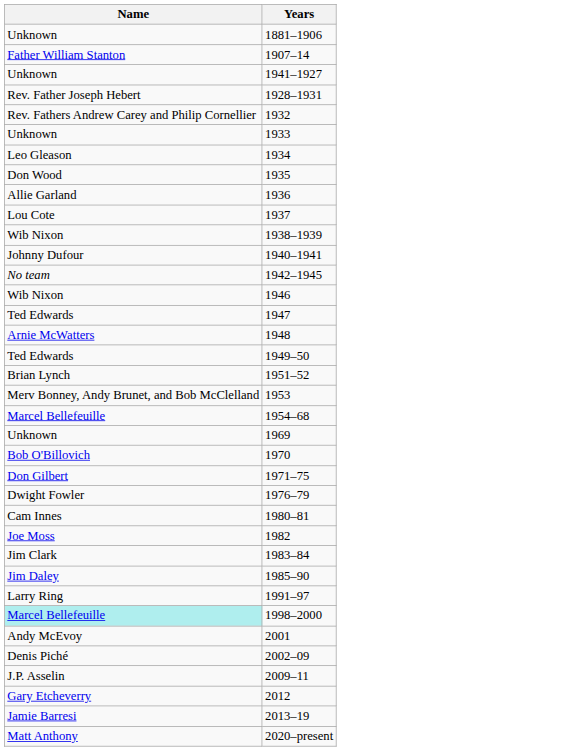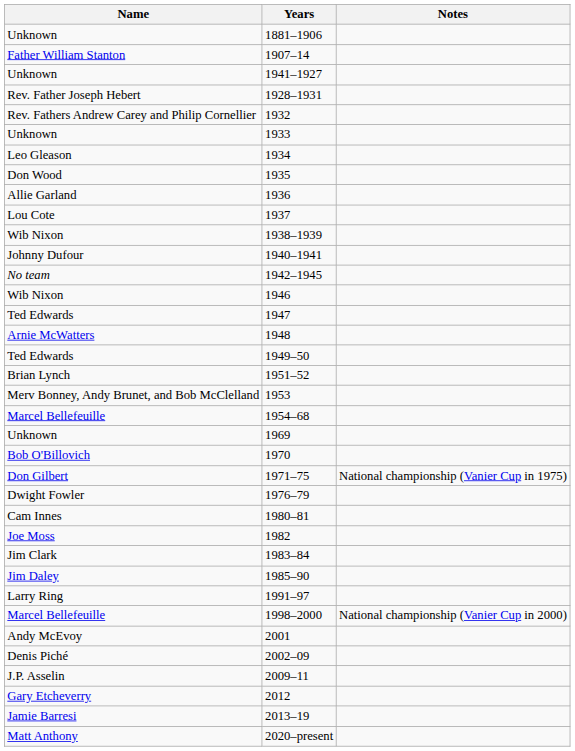+ column: Notes | National championship (Vanier Cup in 1975) | National championship (Vanier Cup in 2000)
1998–2000 | Name: paleturquoise background -> no background
